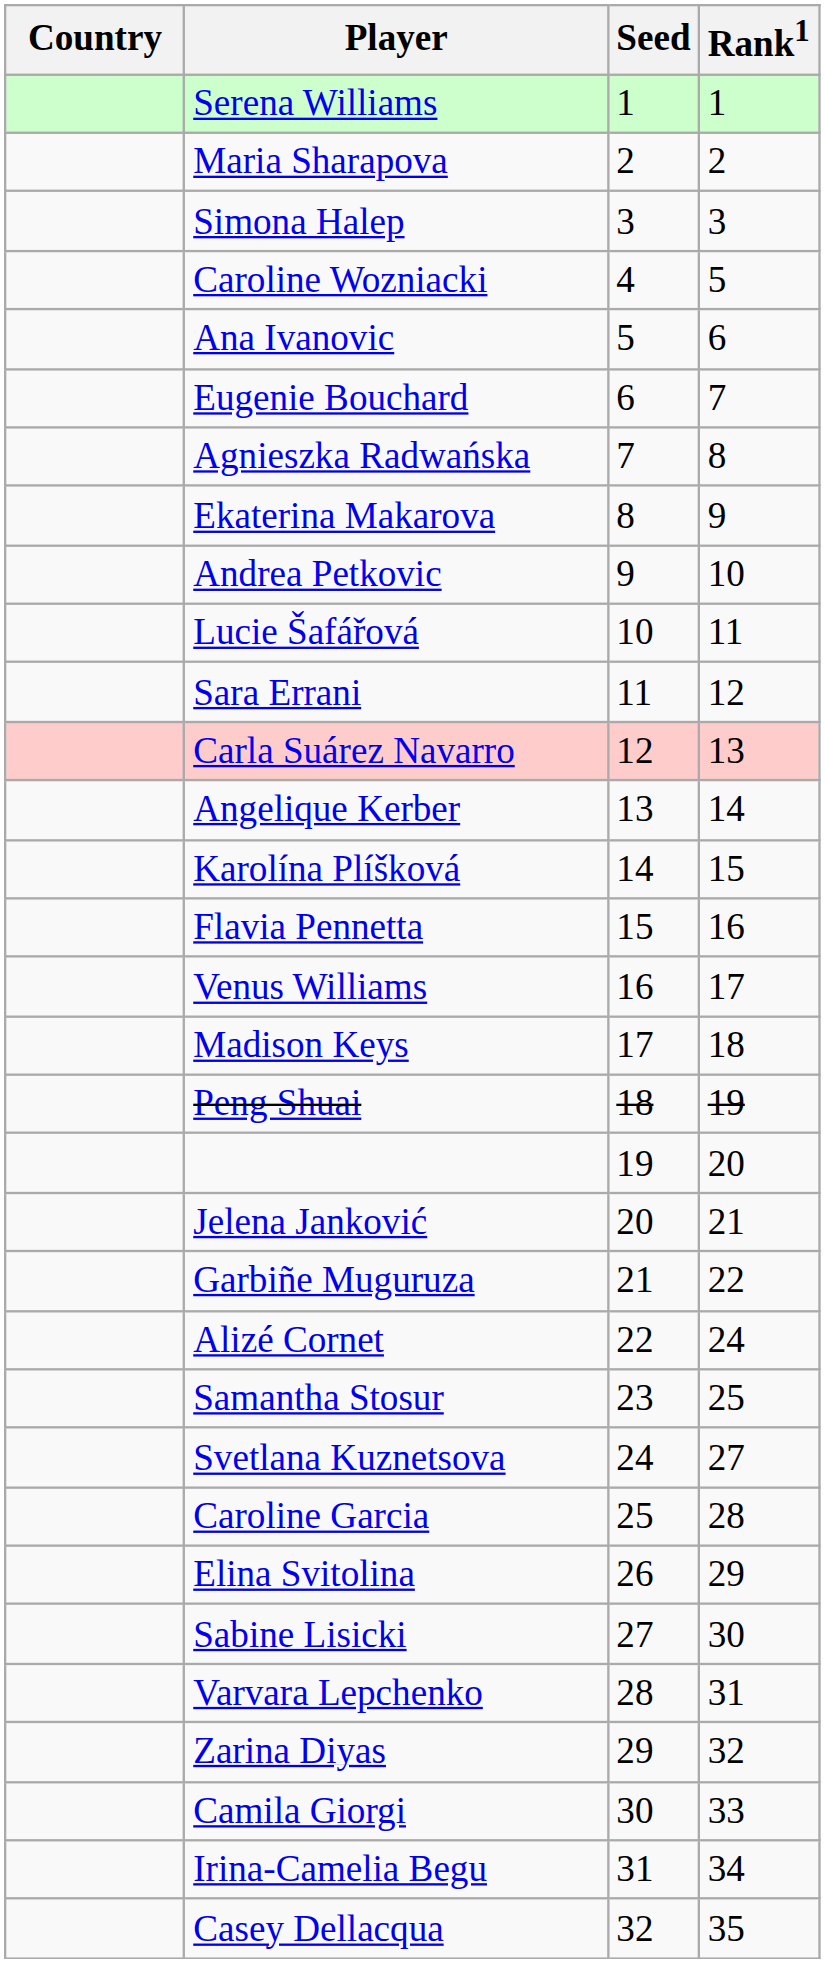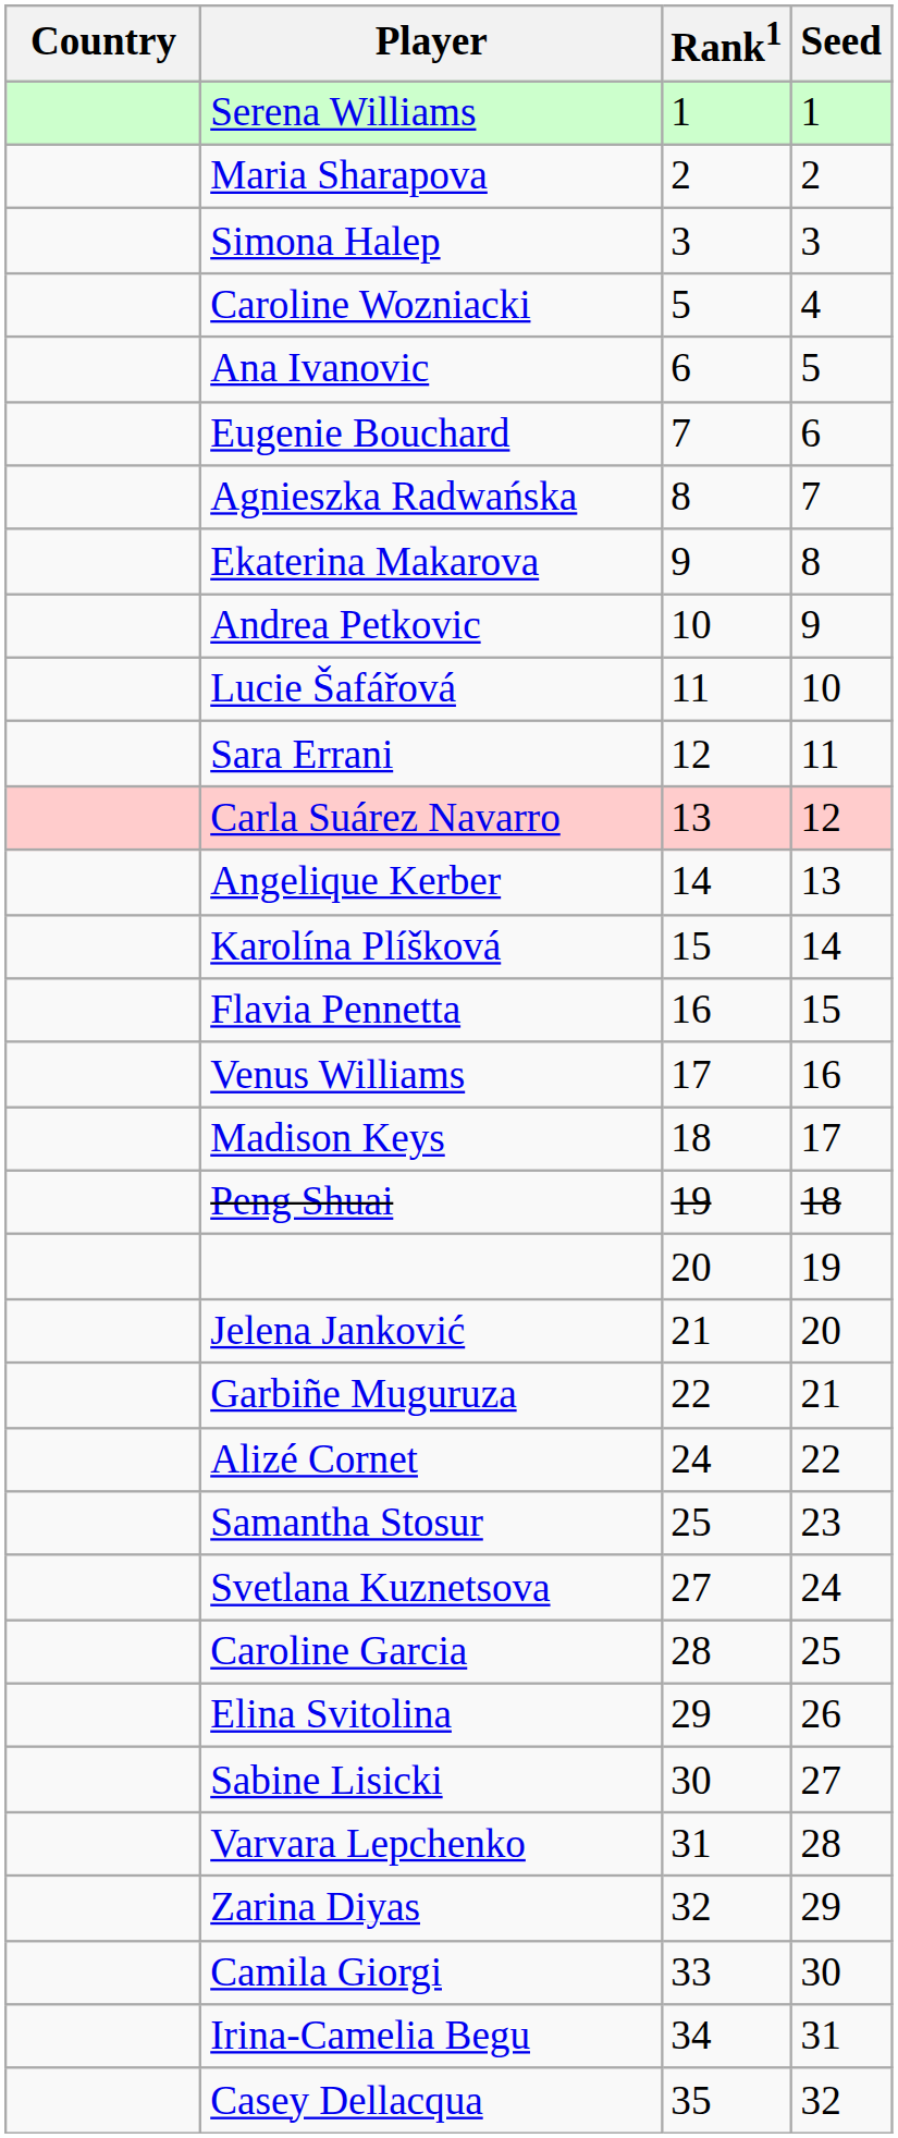columns swapped: Rank1 <-> Seed
